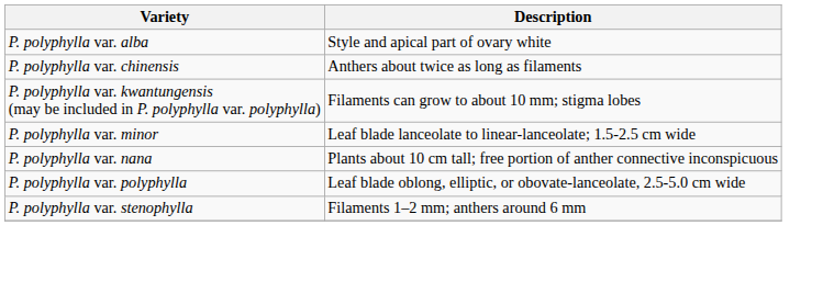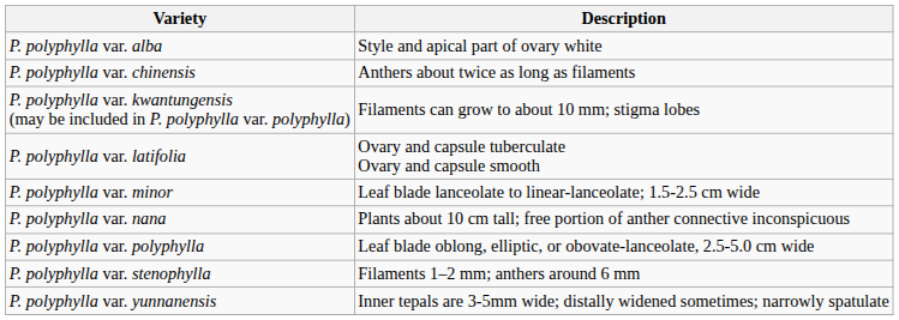+ row: P. polyphylla var. latifolia | Ovary and capsule tuberculate Ovary and capsule smooth
+ row: P. polyphylla var. yunnanensis | Inner tepals are 3-5mm wide; distally widened sometimes; narrowly spatulate
